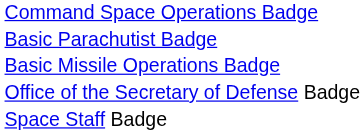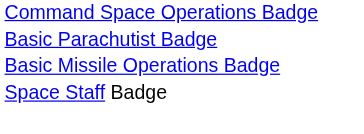- row: Office of the Secretary of Defense Badge
